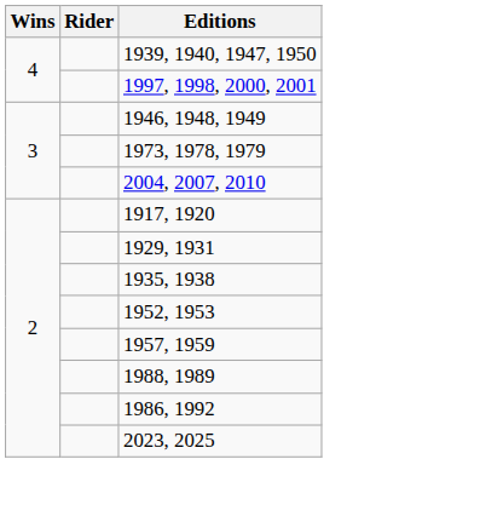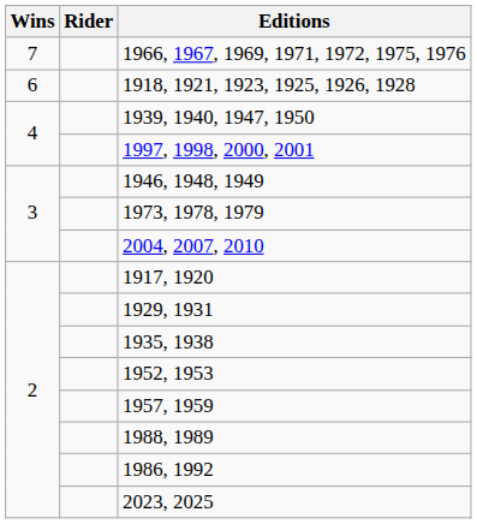+ row: 7 | 1966, 1967, 1969, 1971, 1972, 1975, 1976
+ row: 6 | 1918, 1921, 1923, 1925, 1926, 1928
